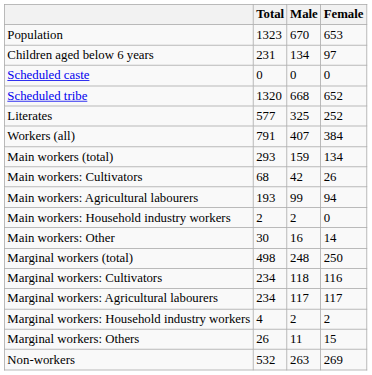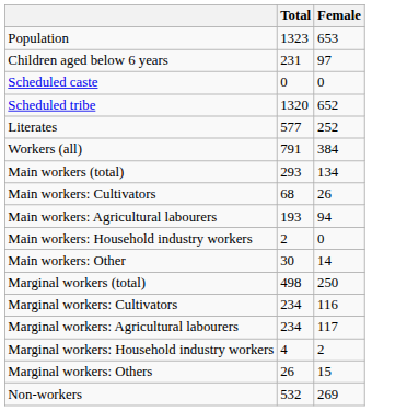- column: Male | 670 | 134 | 0 | 668 | 325 | 407 | 159 | 42 | 99 | 2 | 16 | 248 | 118 | 117 | 2 | 11 | 263
